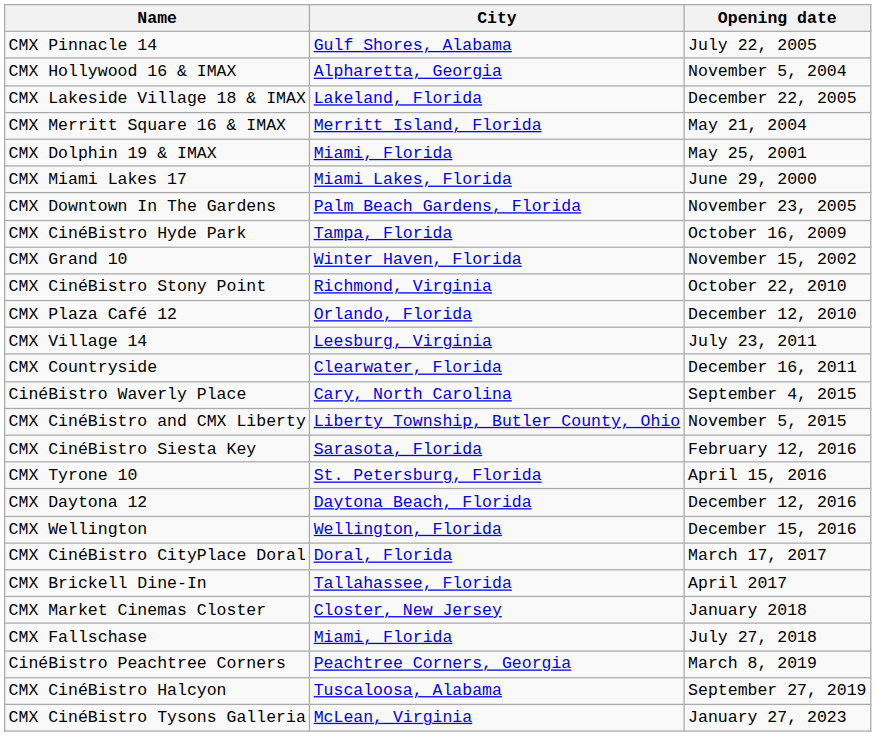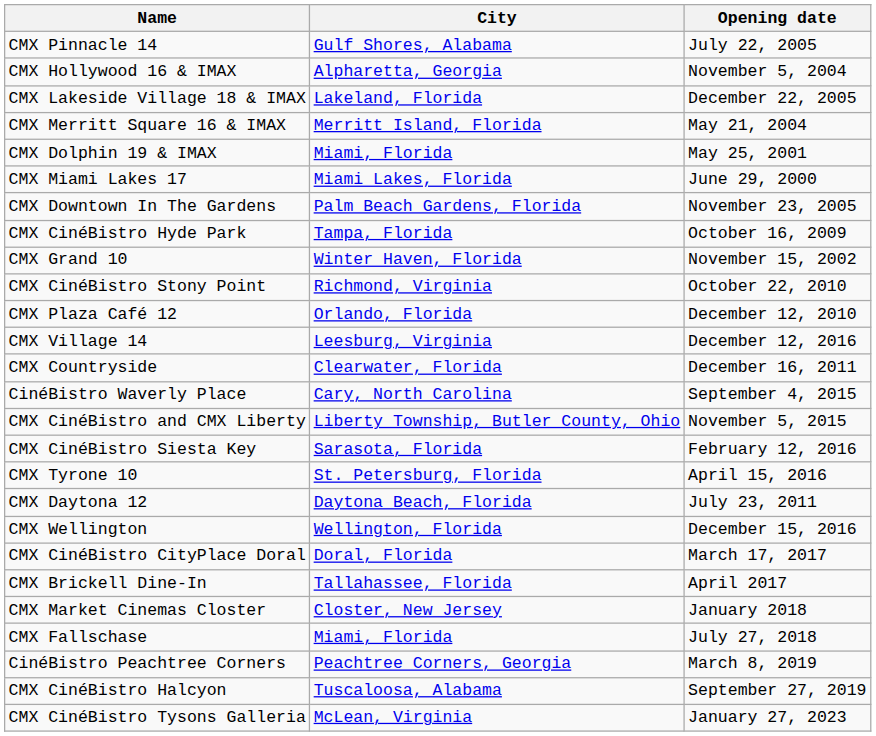CMX Village 14 | Opening date: July 23, 2011 -> December 12, 2016
CMX Daytona 12 | Opening date: December 12, 2016 -> July 23, 2011
